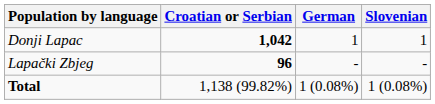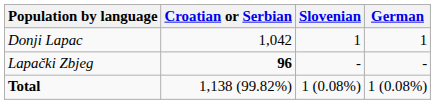columns swapped: German <-> Slovenian
Donji Lapac | Croatian or Serbian: bold -> normal
